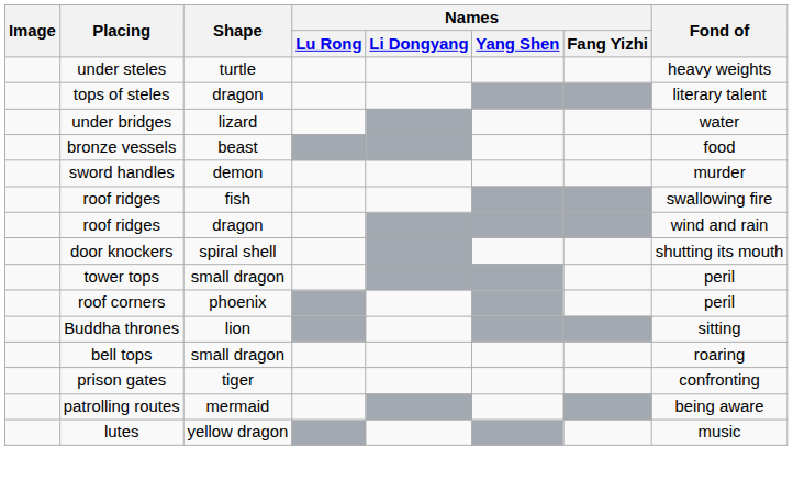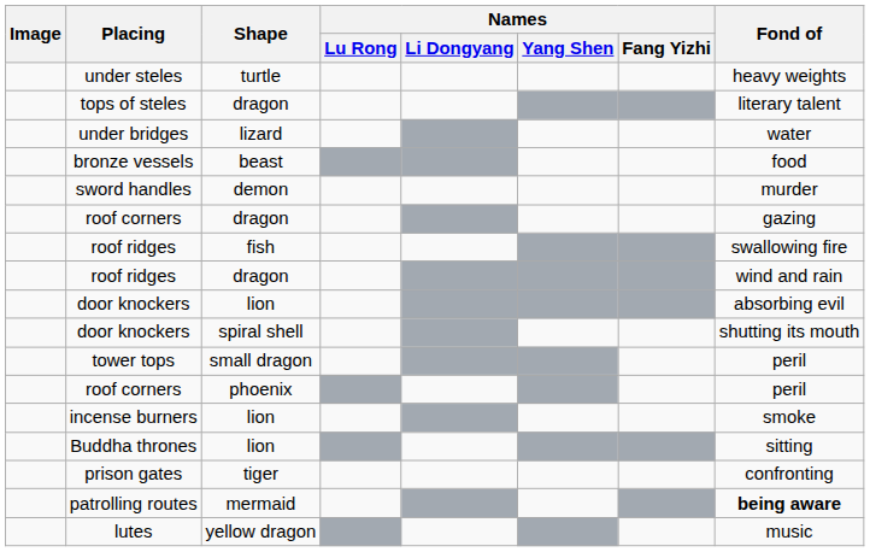+ row: roof corners | dragon | gazing
+ row: door knockers | lion | absorbing evil
+ row: incense burners | lion | smoke
- row: bell tops | small dragon | roaring
patrolling routes | Fond of: normal -> bold
